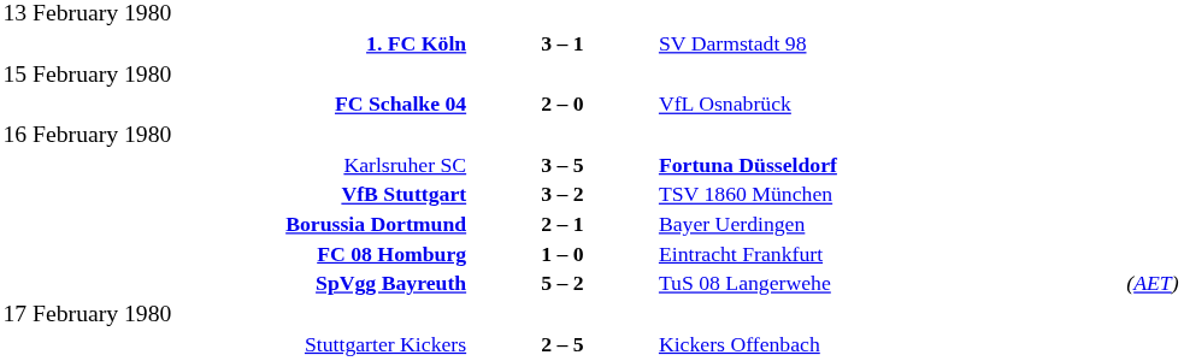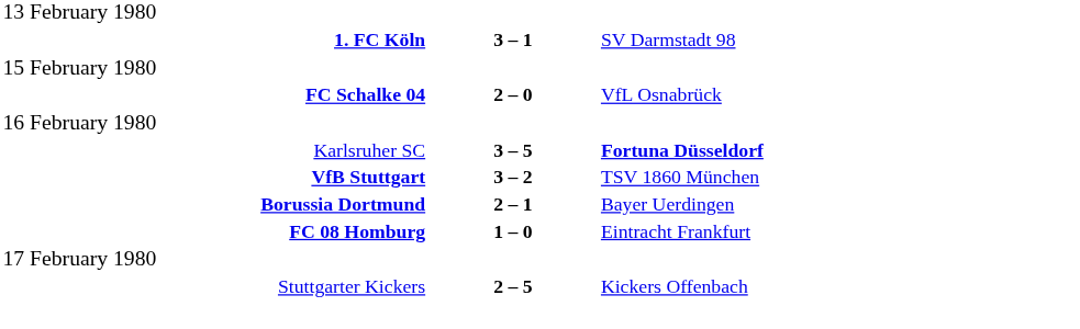- row: SpVgg Bayreuth | 5 – 2 | TuS 08 Langerwehe | (AET)
